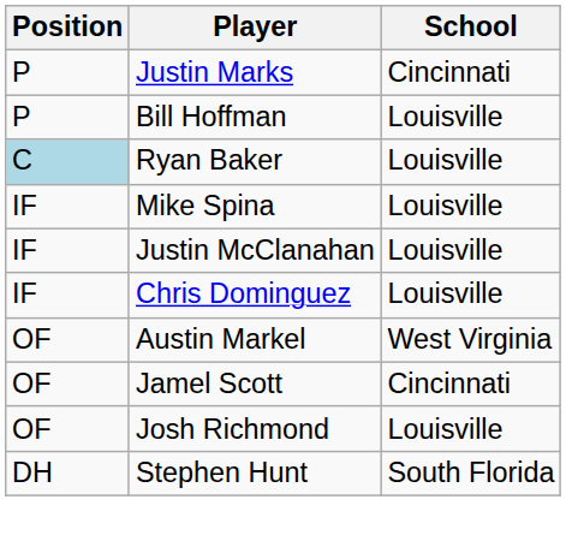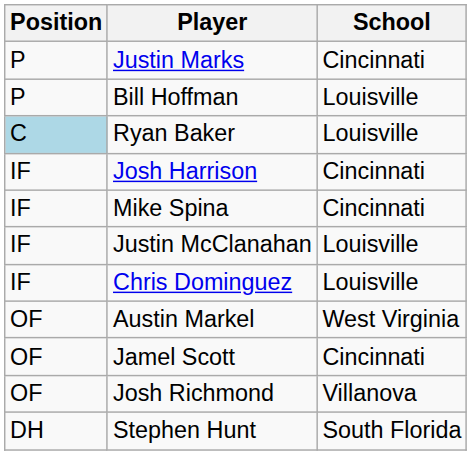+ row: IF | Josh Harrison | Cincinnati
Mike Spina | School: Louisville -> Cincinnati
Josh Richmond | School: Louisville -> Villanova
